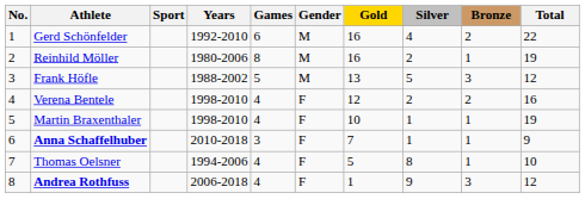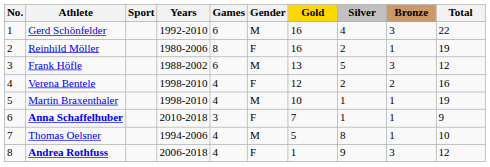Gerd Schönfelder | Bronze: 2 -> 3
Reinhild Möller | Gender: M -> F
Frank Höfle | Games: 5 -> 6
Martin Braxenthaler | Gender: F -> M
Thomas Oelsner | Gender: F -> M
